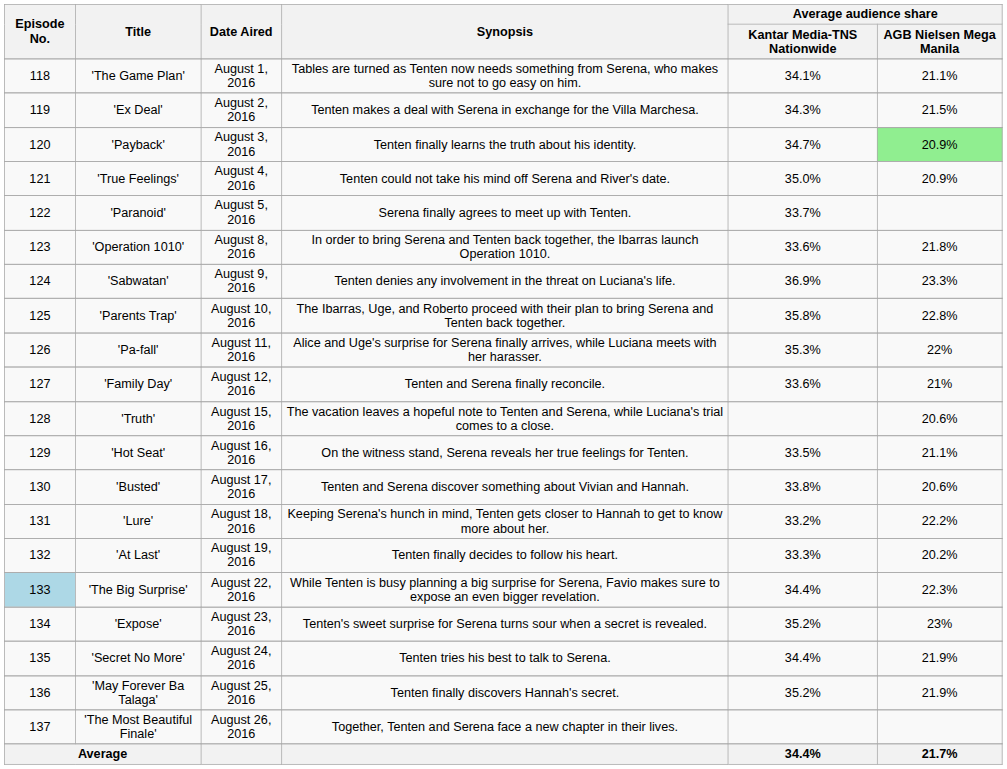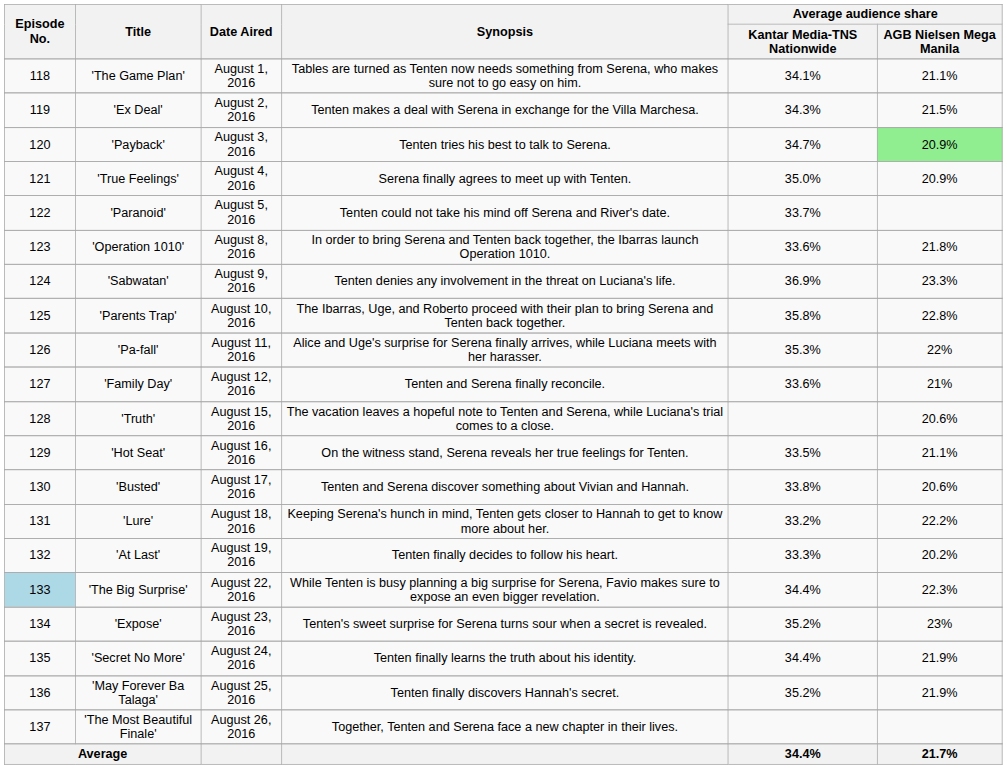'Payback' | Synopsis: Tenten finally learns the truth about his identity. -> Tenten tries his best to talk to Serena.
'True Feelings' | Synopsis: Tenten could not take his mind off Serena and River's date. -> Serena finally agrees to meet up with Tenten.
'Paranoid' | Synopsis: Serena finally agrees to meet up with Tenten. -> Tenten could not take his mind off Serena and River's date.
'Secret No More' | Synopsis: Tenten tries his best to talk to Serena. -> Tenten finally learns the truth about his identity.
